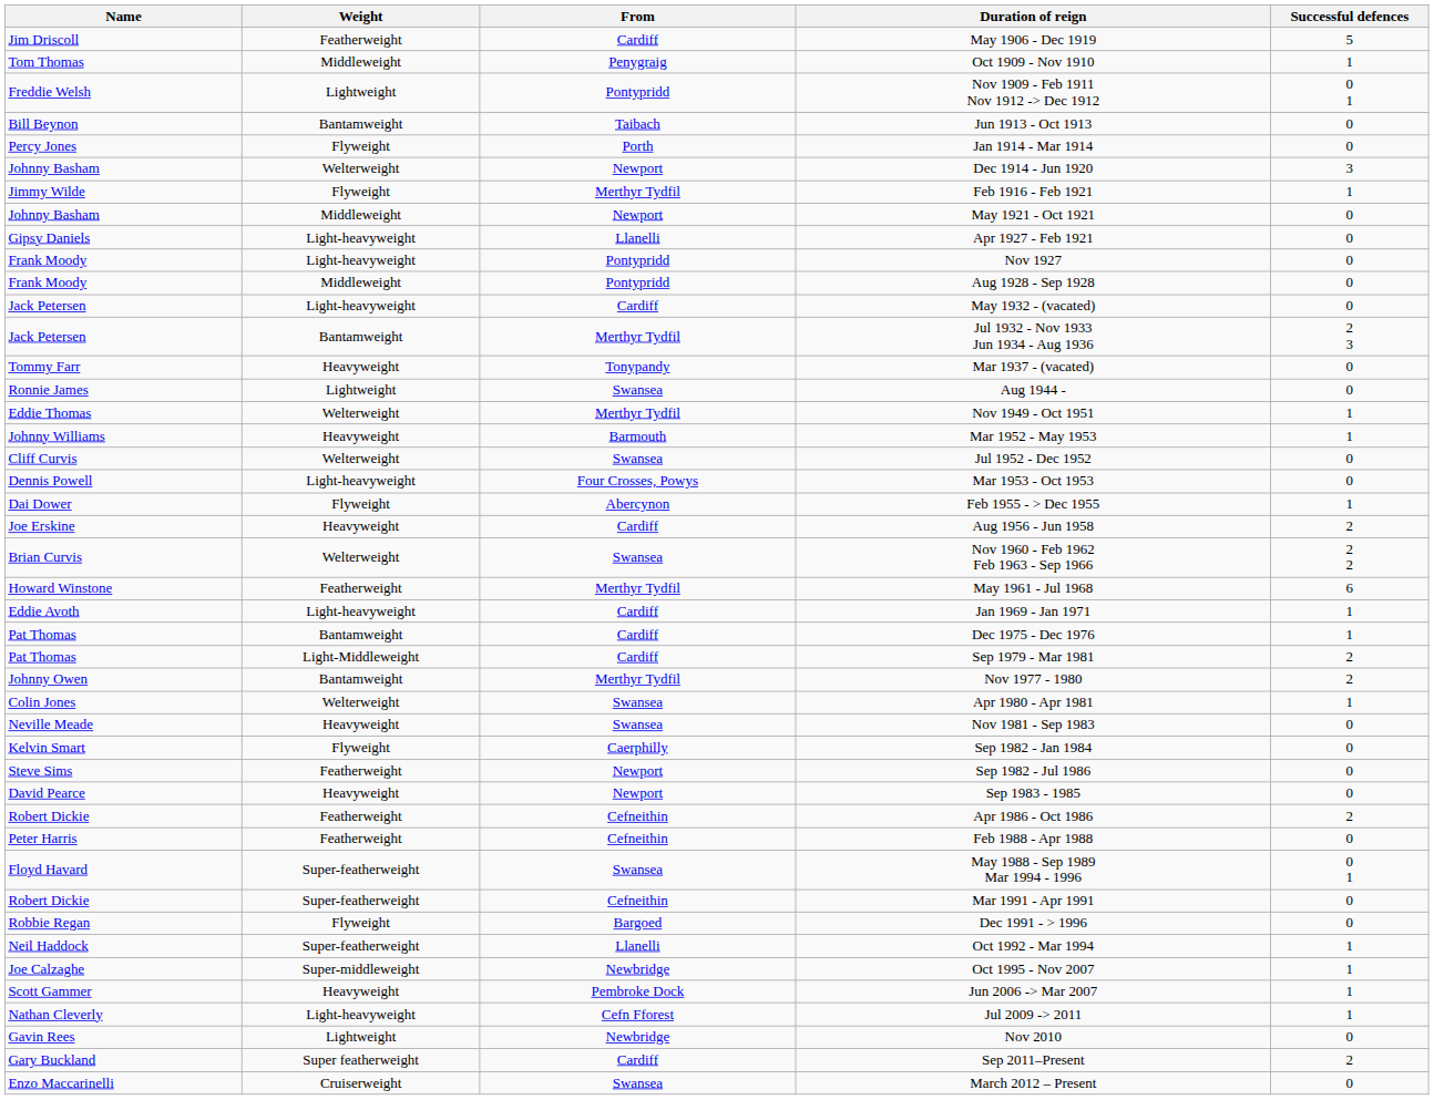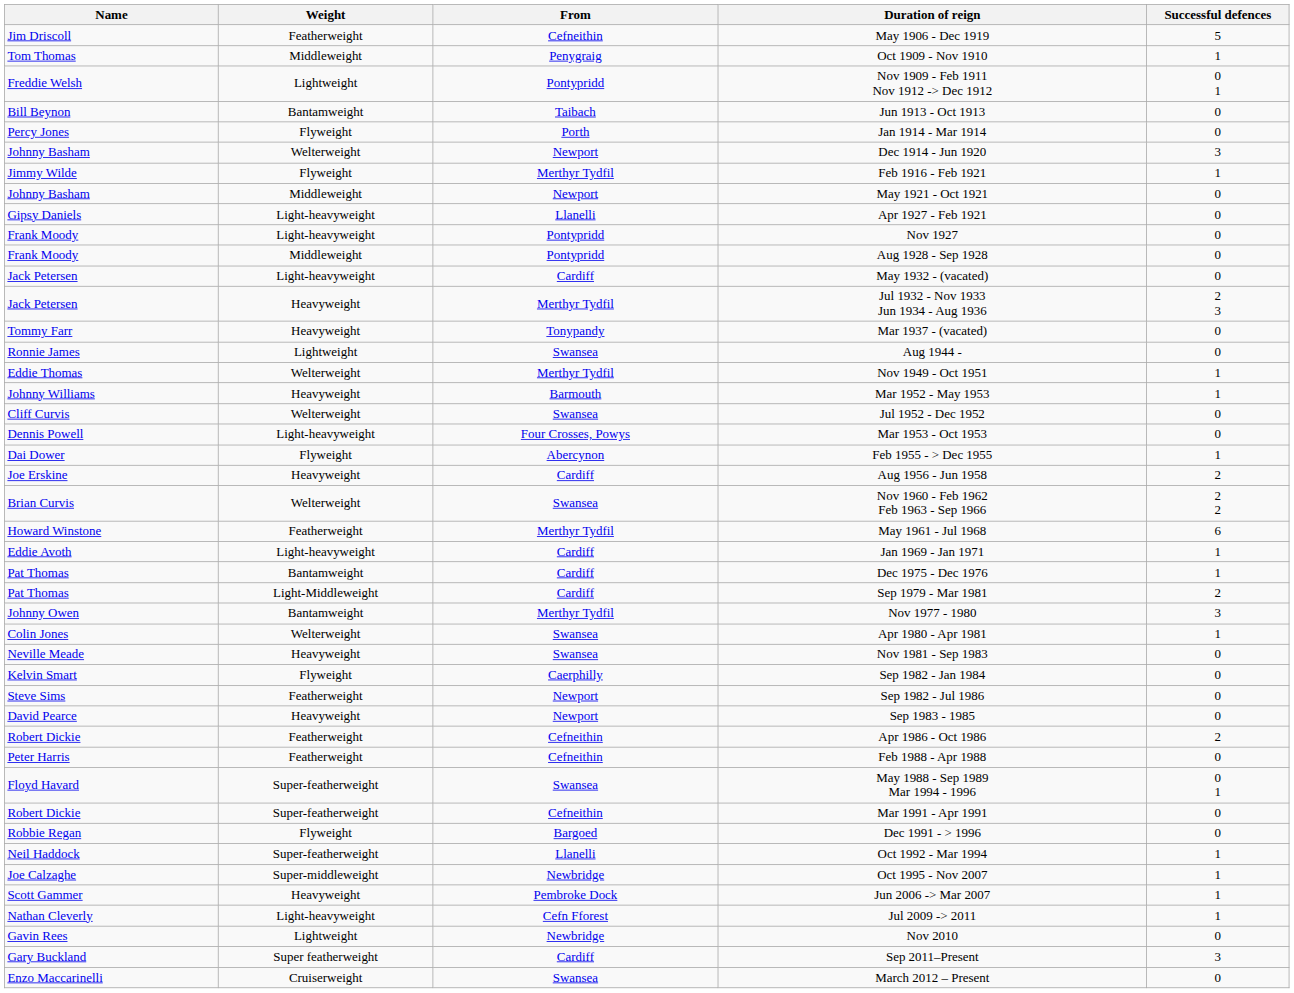May 1906 - Dec 1919 | From: Cardiff -> Cefneithin
Jul 1932 - Nov 1933 Jun 1934 - Aug 1936 | Weight: Bantamweight -> Heavyweight
Nov 1977 - 1980 | Successful defences: 2 -> 3
Sep 2011–Present | Successful defences: 2 -> 3
